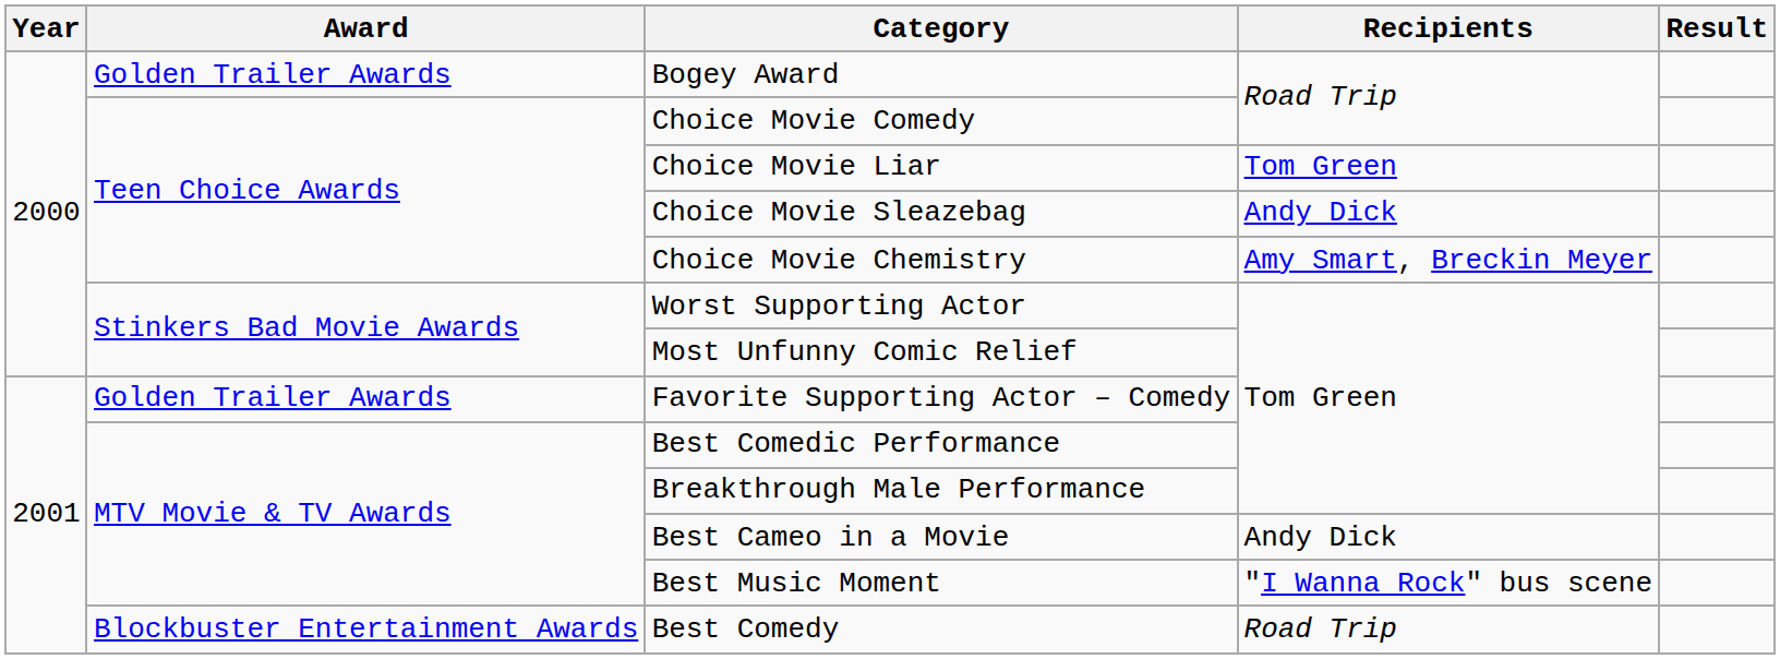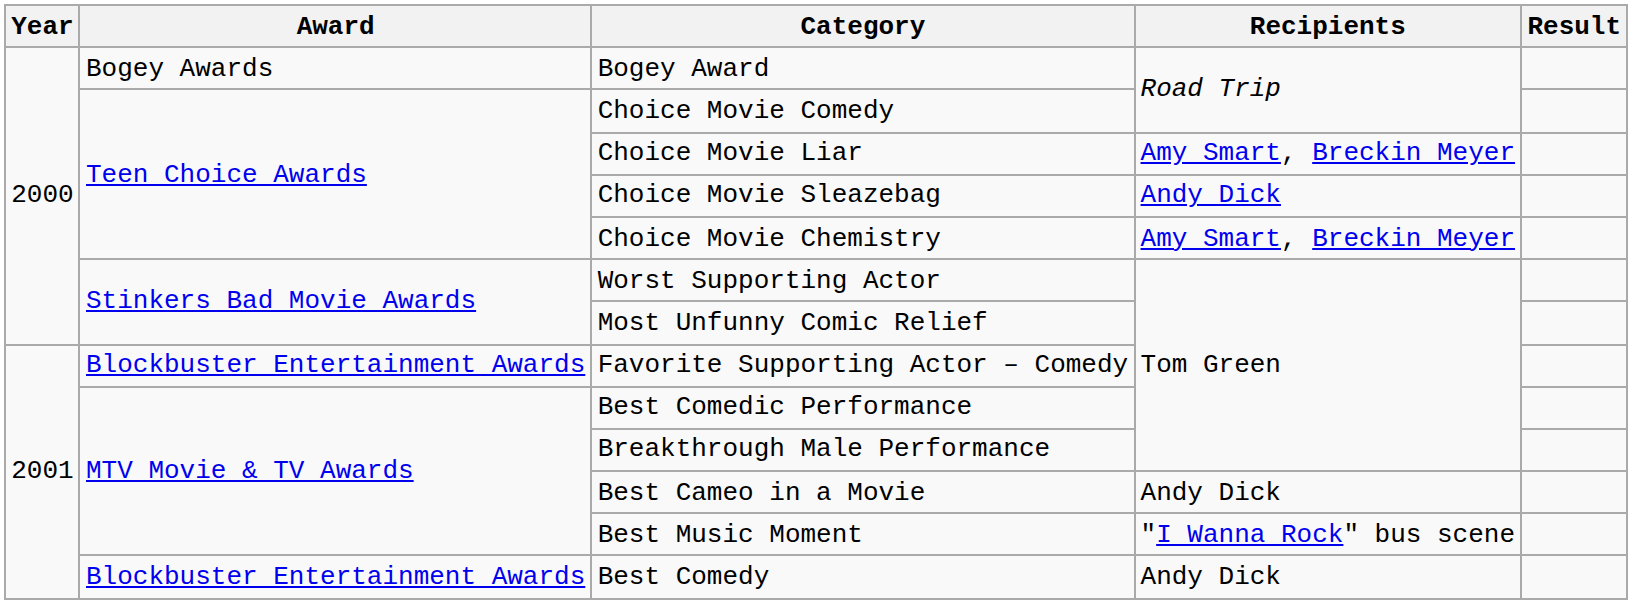Bogey Award | Award: Golden Trailer Awards -> Bogey Awards
Choice Movie Liar | Recipients: Tom Green -> Amy Smart, Breckin Meyer
Favorite Supporting Actor – Comedy | Award: Golden Trailer Awards -> Blockbuster Entertainment Awards
Best Comedy | Recipients: Road Trip -> Andy Dick
